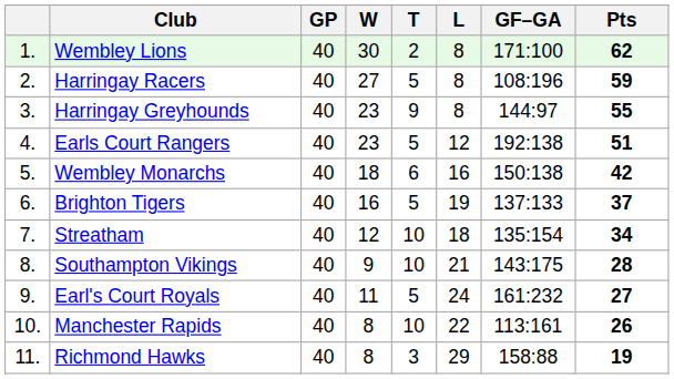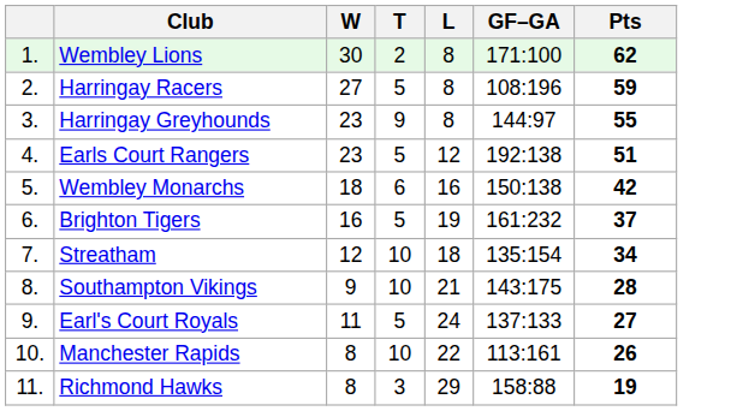- column: GP | 40 | 40 | 40 | 40 | 40 | 40 | 40 | 40 | 40 | 40 | 40
Brighton Tigers | GF–GA: 137:133 -> 161:232
Earl's Court Royals | GF–GA: 161:232 -> 137:133
